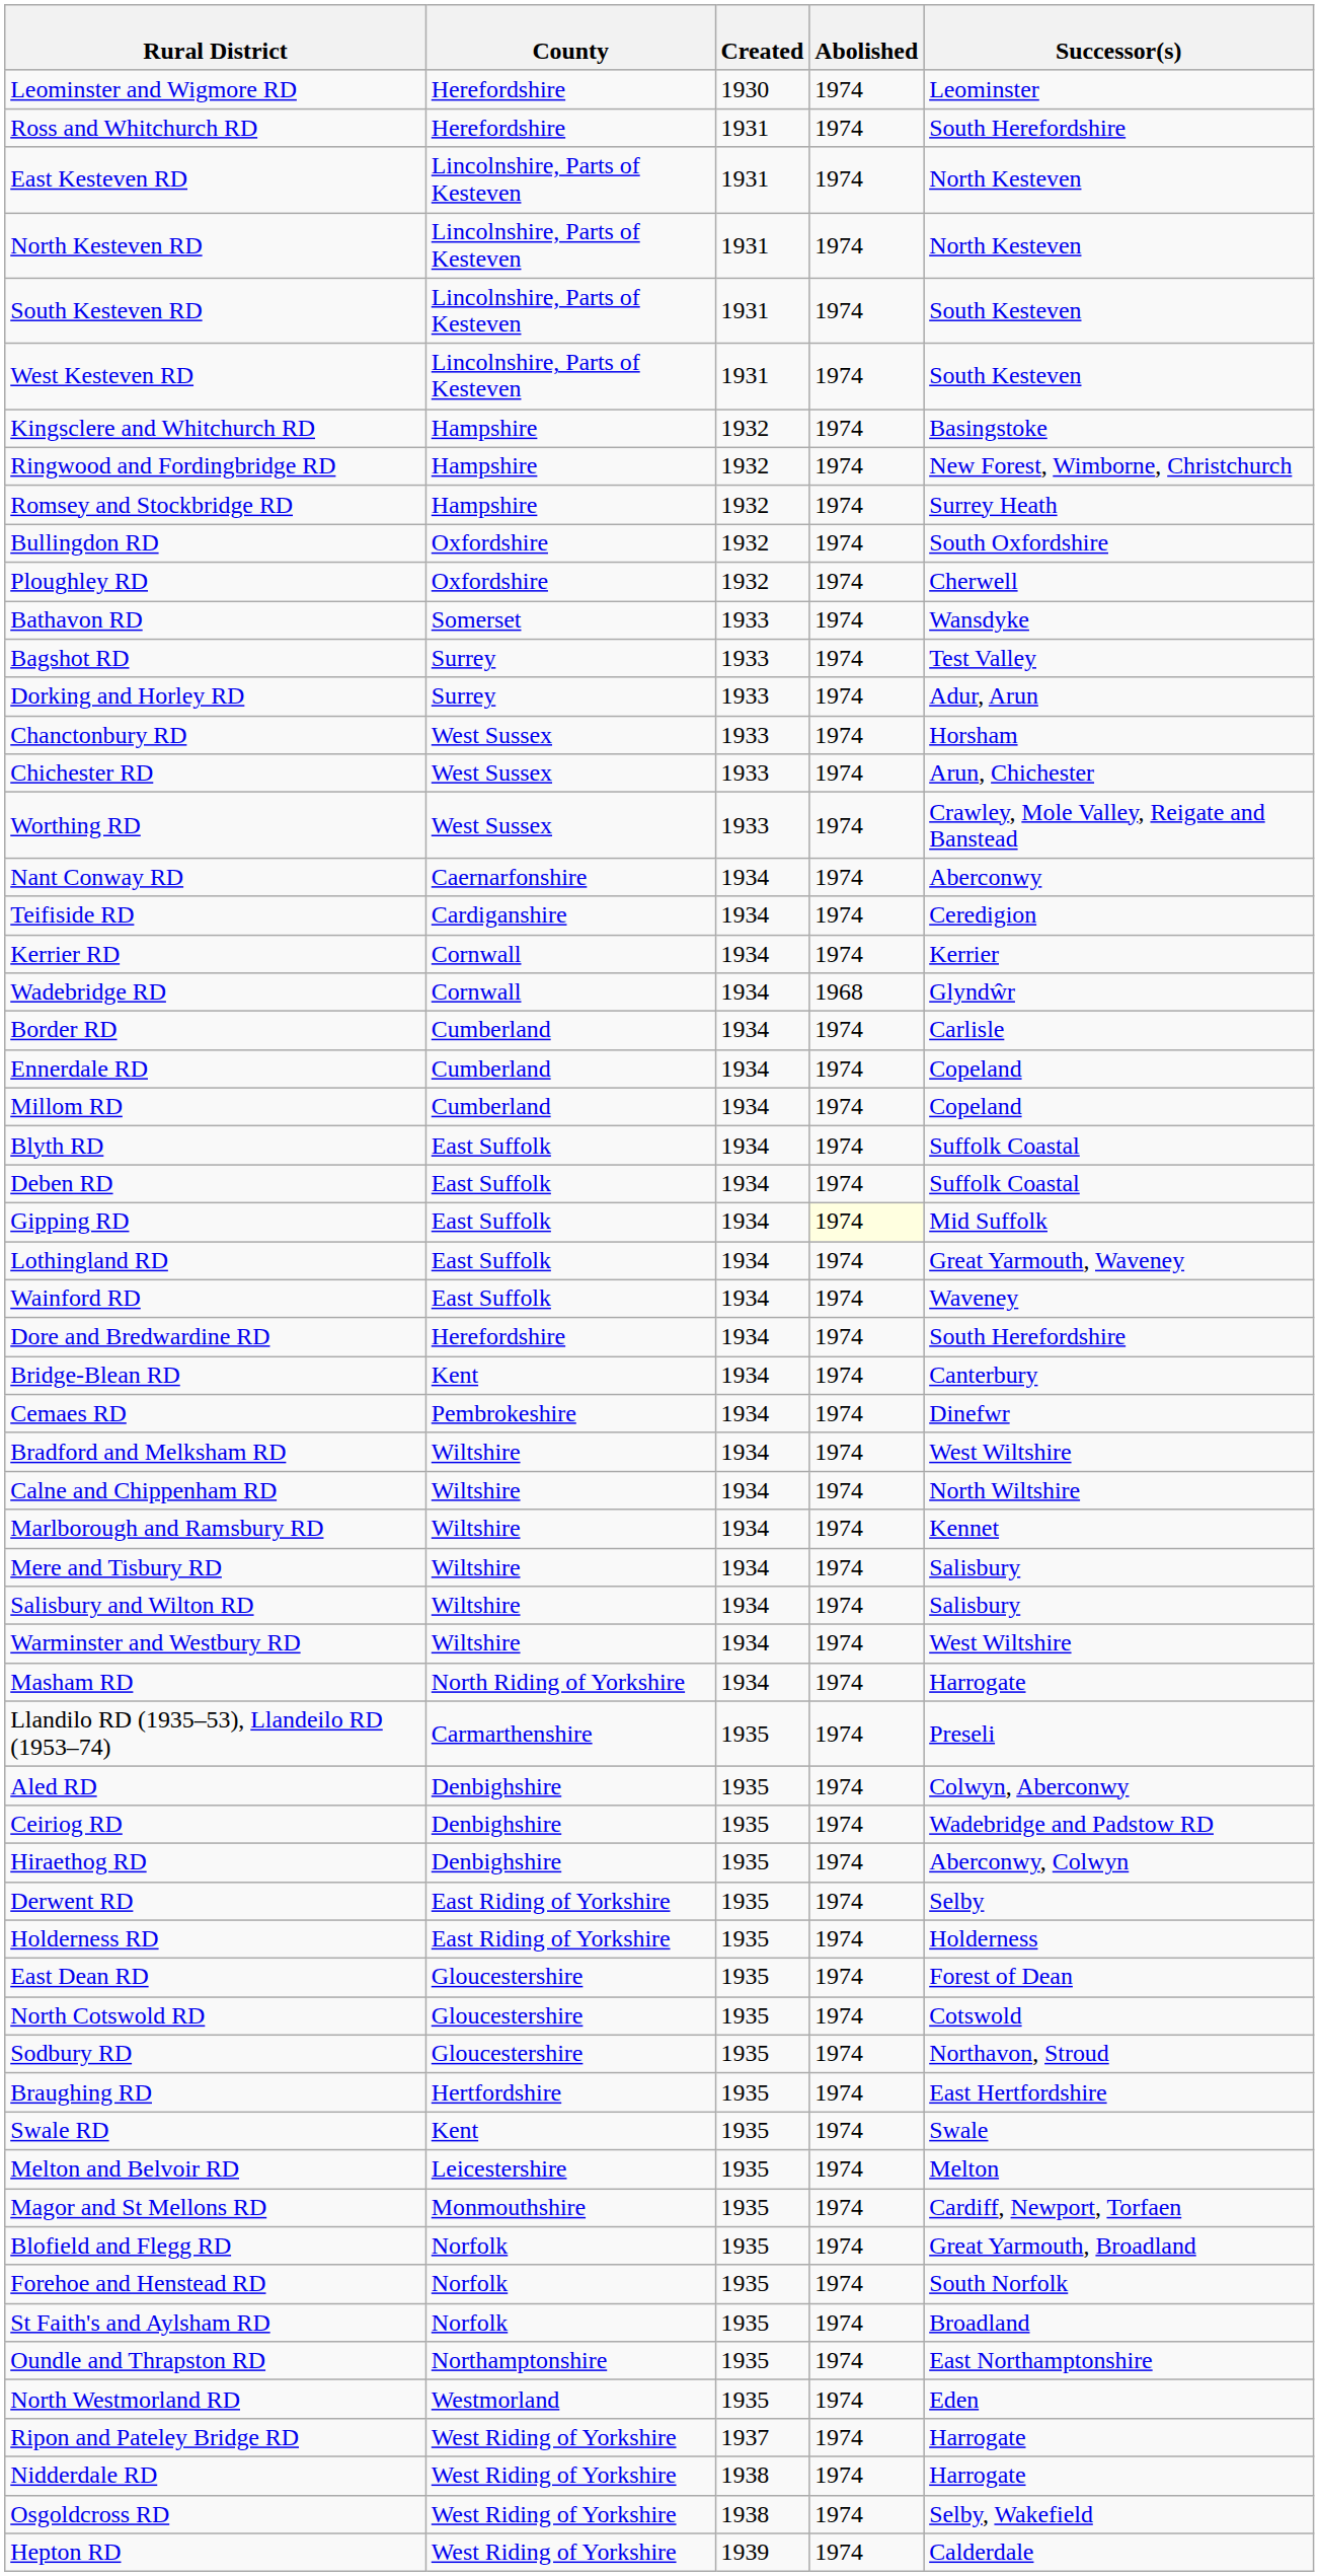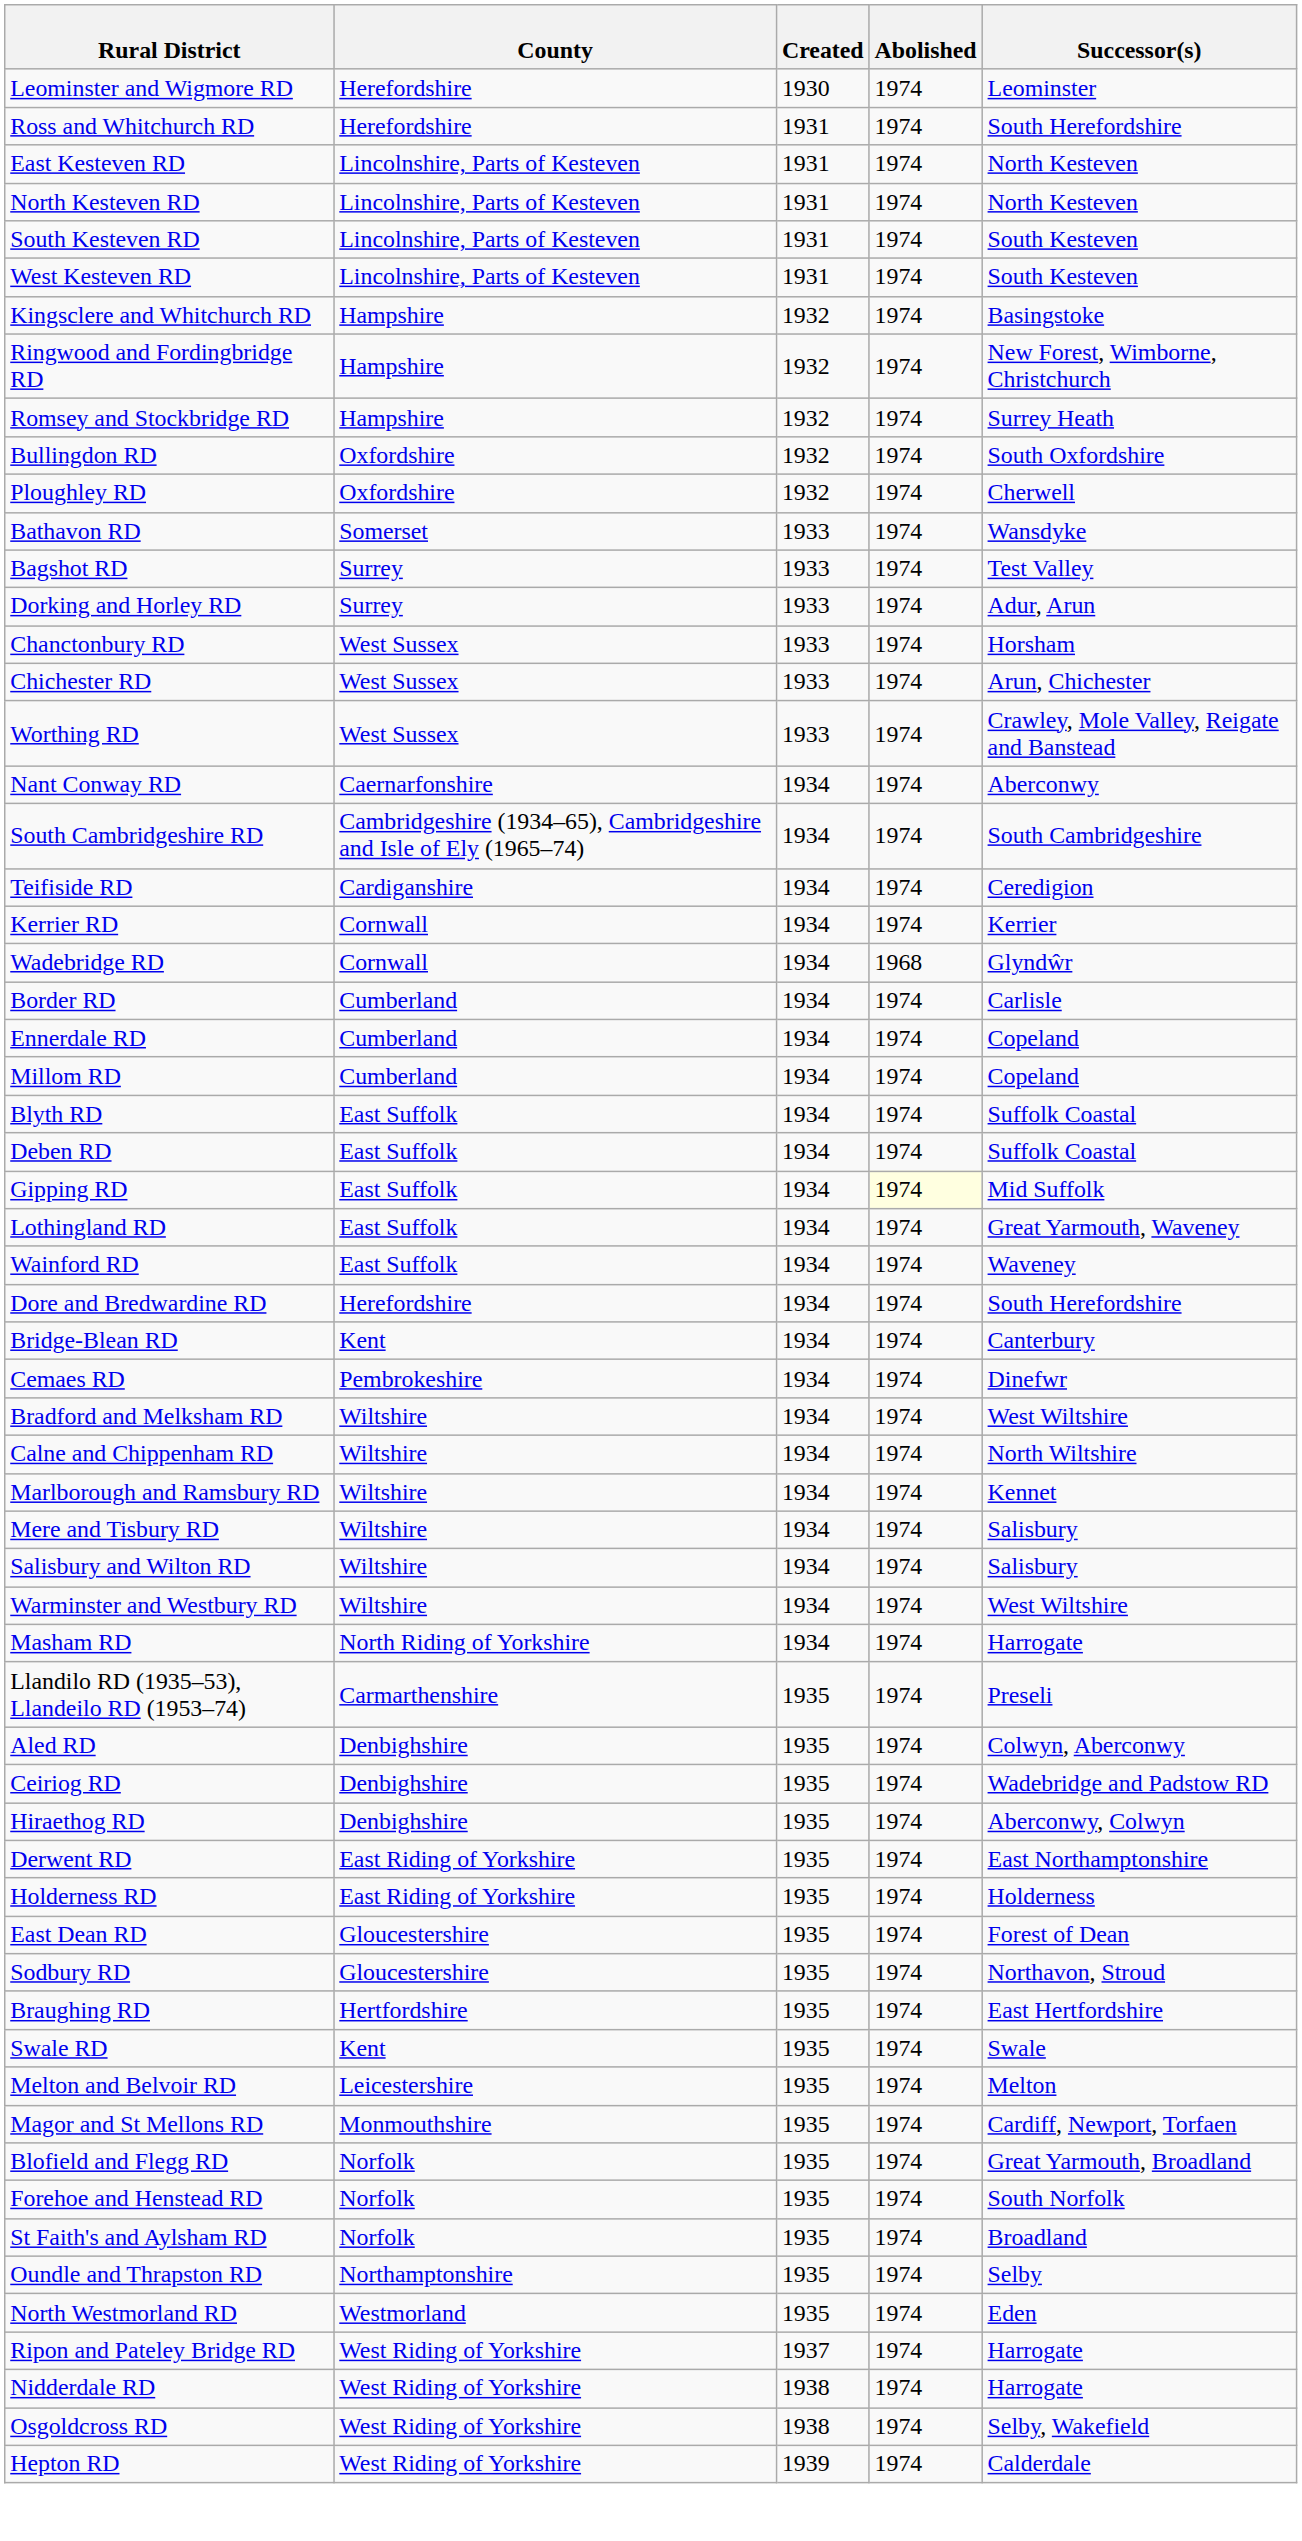+ row: South Cambridgeshire RD | Cambridgeshire (1934–65), Cambridgeshire and Isle of Ely (1965–74) | 1934 | 1974 | South Cambridgeshire
Derwent RD | Successor(s): Selby -> East Northamptonshire
- row: North Cotswold RD | Gloucestershire | 1935 | 1974 | Cotswold
Oundle and Thrapston RD | Successor(s): East Northamptonshire -> Selby
